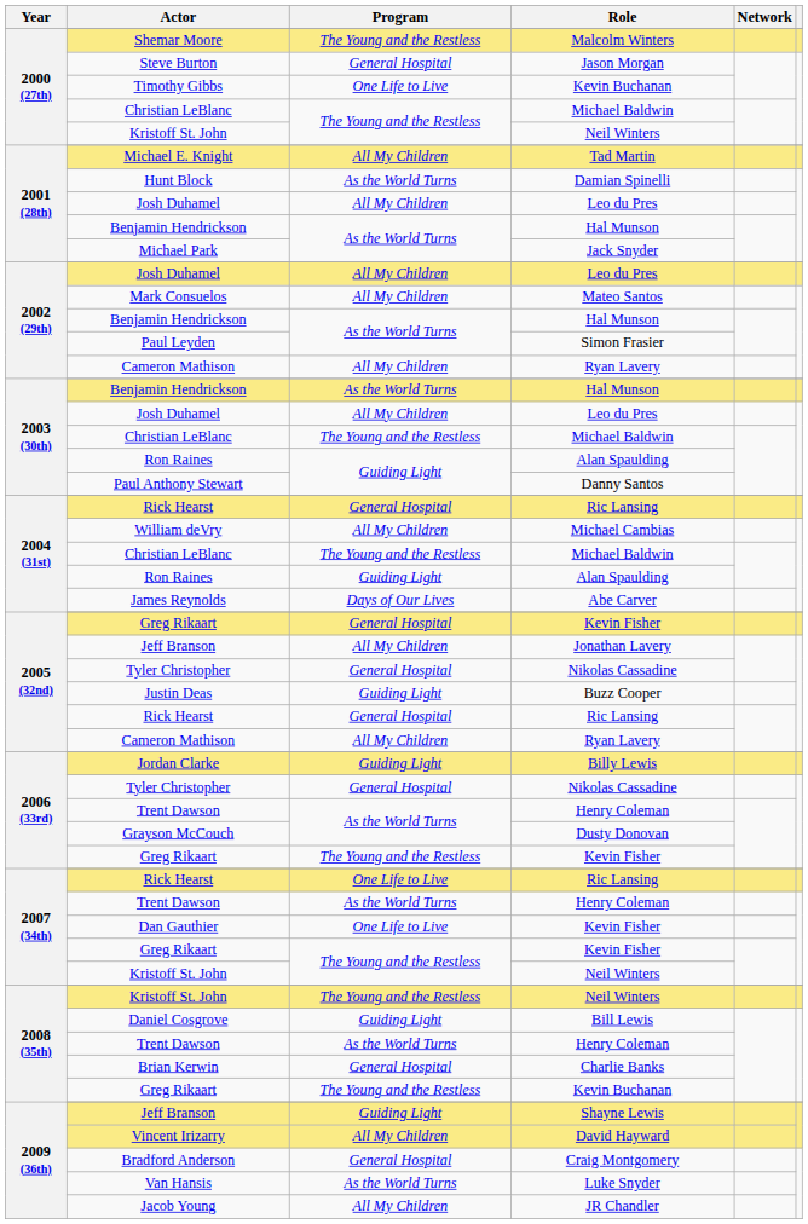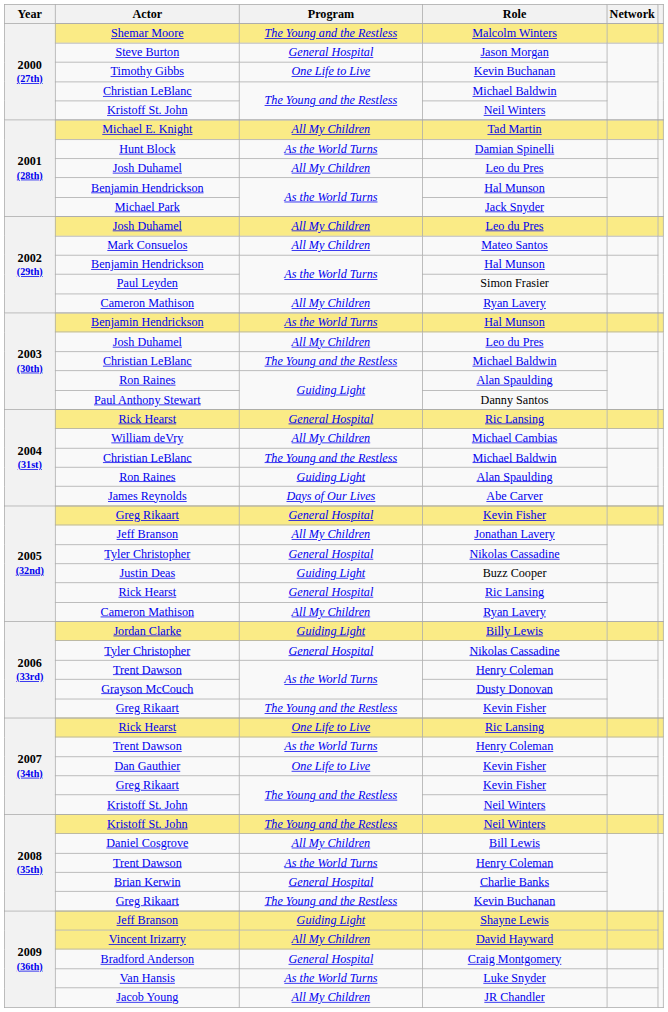Daniel Cosgrove | Program: Guiding Light -> All My Children
